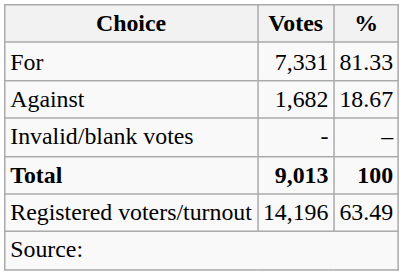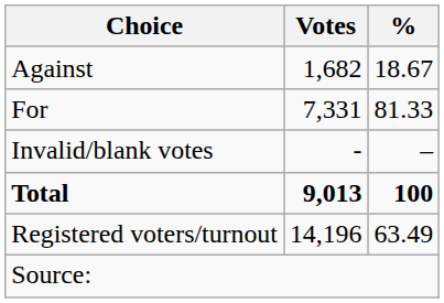rows swapped: For <-> Against
